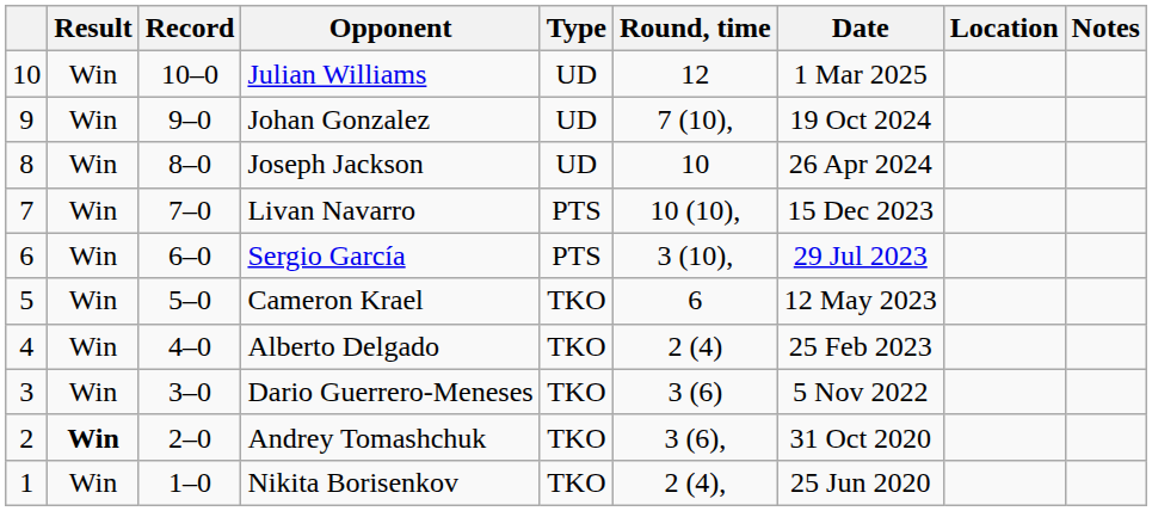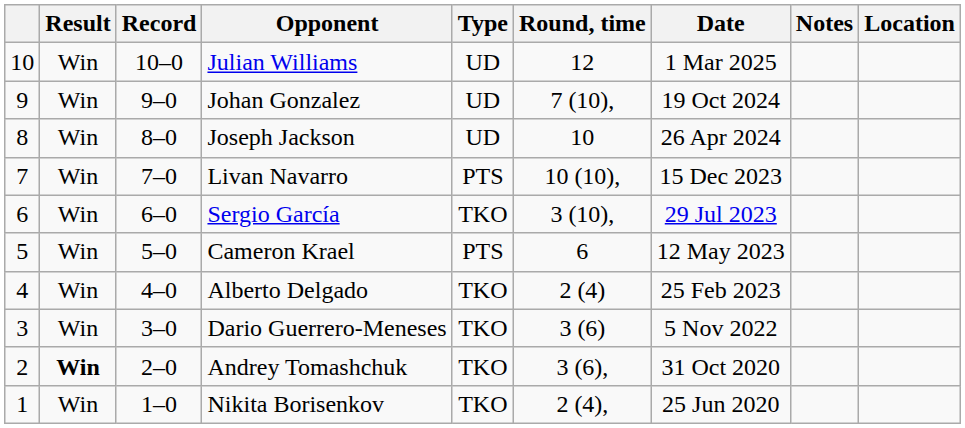columns swapped: Location <-> Notes
Sergio García | Type: PTS -> TKO
Cameron Krael | Type: TKO -> PTS
